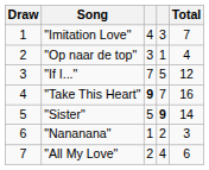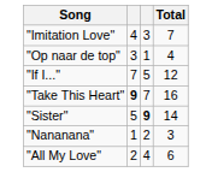- column: Draw | 1 | 2 | 3 | 4 | 5 | 6 | 7
